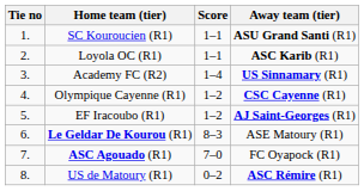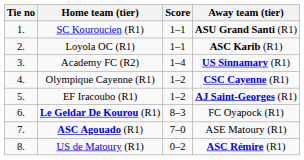Le Geldar De Kourou (R1) | Away team (tier): ASE Matoury (R1) -> FC Oyapock (R1)
ASC Agouado (R1) | Away team (tier): FC Oyapock (R1) -> ASE Matoury (R1)
